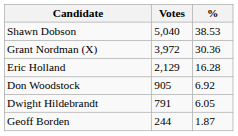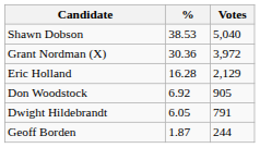columns swapped: Votes <-> %
